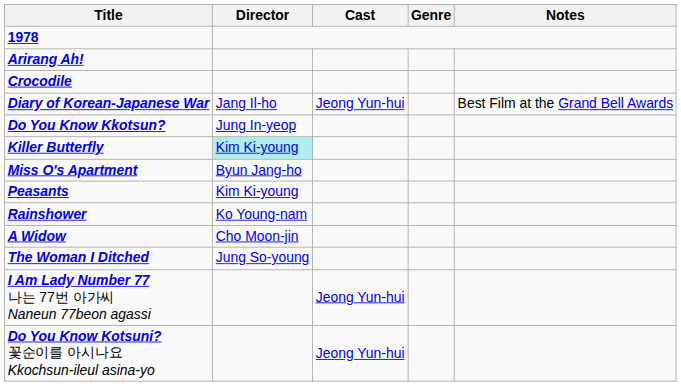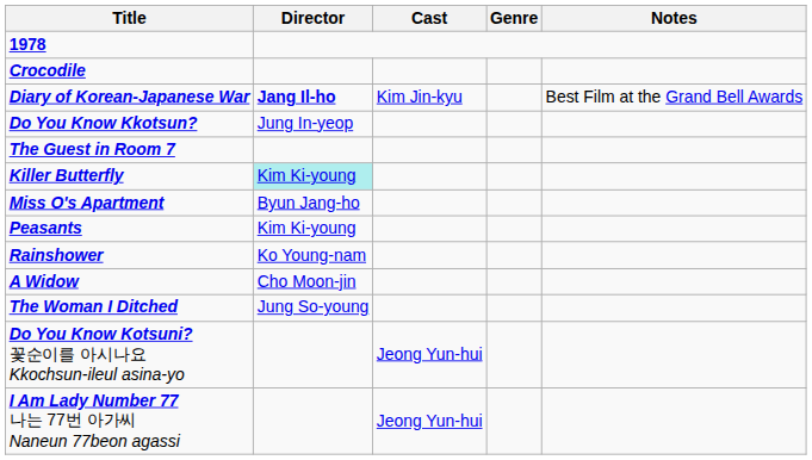- row: Arirang Ah!
Diary of Korean-Japanese War | Director: normal -> bold
Diary of Korean-Japanese War | Cast: Jeong Yun-hui -> Kim Jin-kyu
+ row: The Guest in Room 7
rows swapped: Do You Know Kotsuni? 꽃순이를 아시나요 Kkochsun-ileul asina-yo <-> I Am Lady Number 77 나는 77번 아가씨 Naneun 77beon agassi
